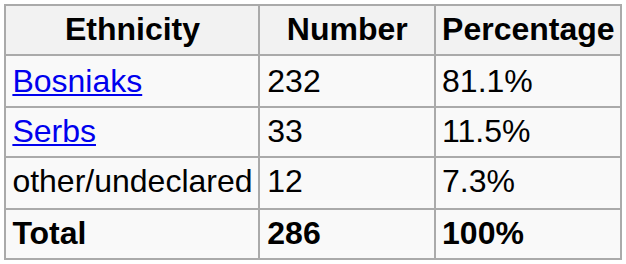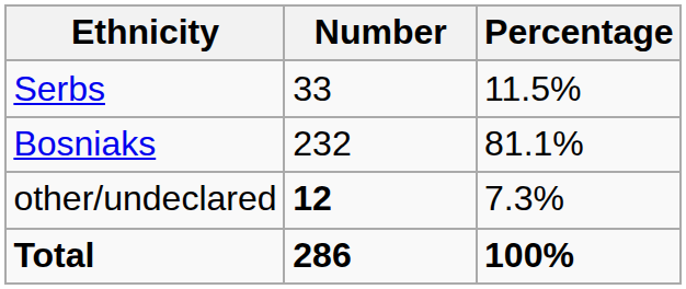rows swapped: Bosniaks <-> Serbs
other/undeclared | Number: normal -> bold
